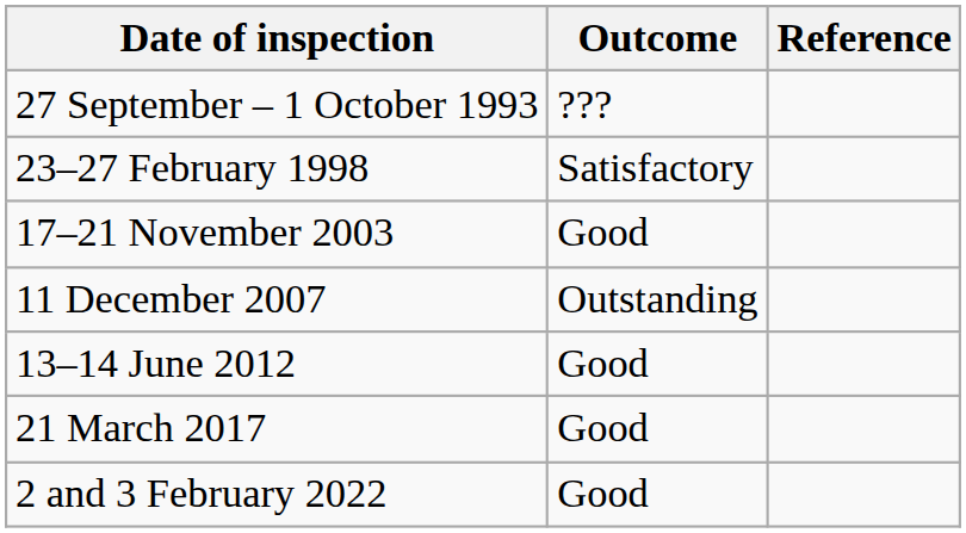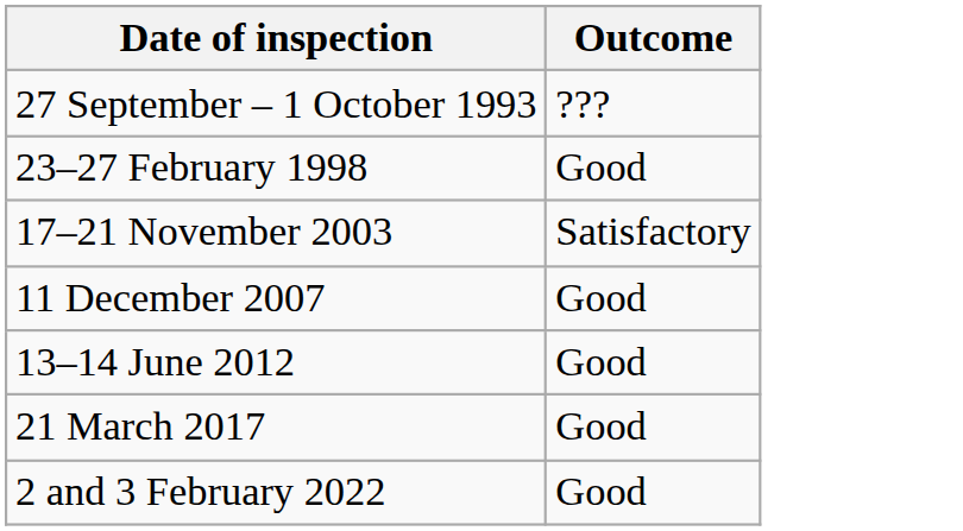- column: Reference
23–27 February 1998 | Outcome: Satisfactory -> Good
17–21 November 2003 | Outcome: Good -> Satisfactory
11 December 2007 | Outcome: Outstanding -> Good
